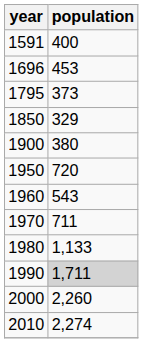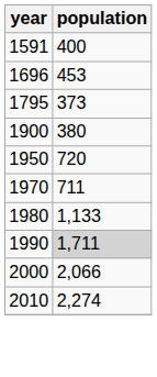- row: 1850 | 329
- row: 1960 | 543
2000 | population: 2,260 -> 2,066
